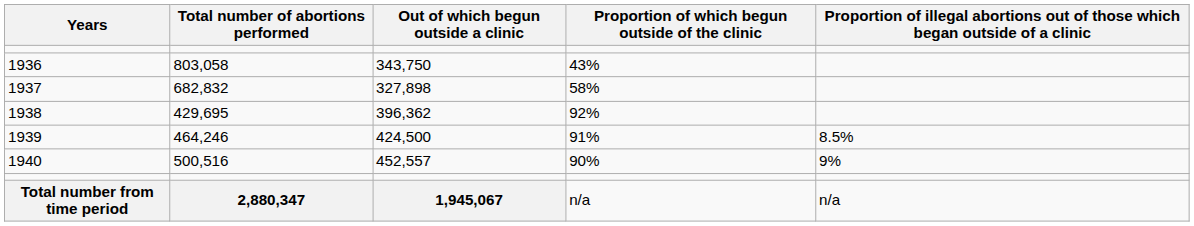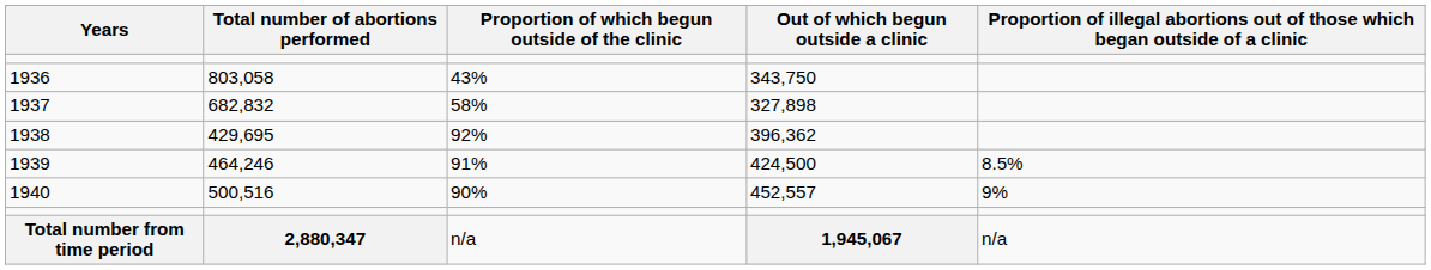columns swapped: Out of which begun outside a clinic <-> Proportion of which begun outside of the clinic
